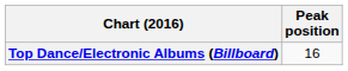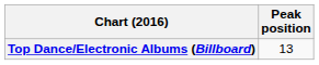Top Dance/Electronic Albums (Billboard) | Peak position: 16 -> 13
